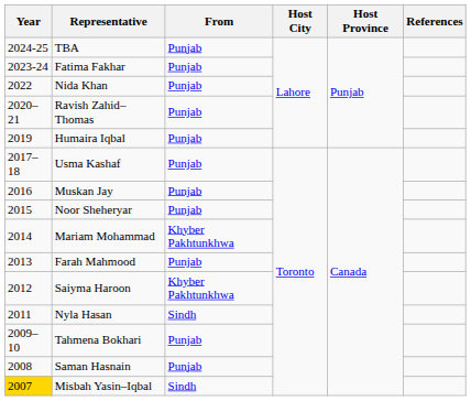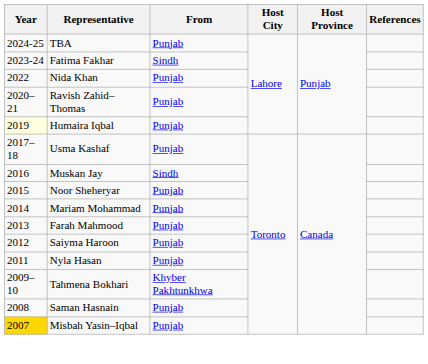Fatima Fakhar | From: Punjab -> Sindh
Humaira Iqbal | Year: no background -> lightyellow background
Muskan Jay | From: Punjab -> Sindh
Mariam Mohammad | From: Khyber Pakhtunkhwa -> Punjab
Saiyma Haroon | From: Khyber Pakhtunkhwa -> Punjab
Nyla Hasan | From: Sindh -> Punjab
Tahmena Bokhari | From: Punjab -> Khyber Pakhtunkhwa
Misbah Yasin–Iqbal | From: Sindh -> Punjab
